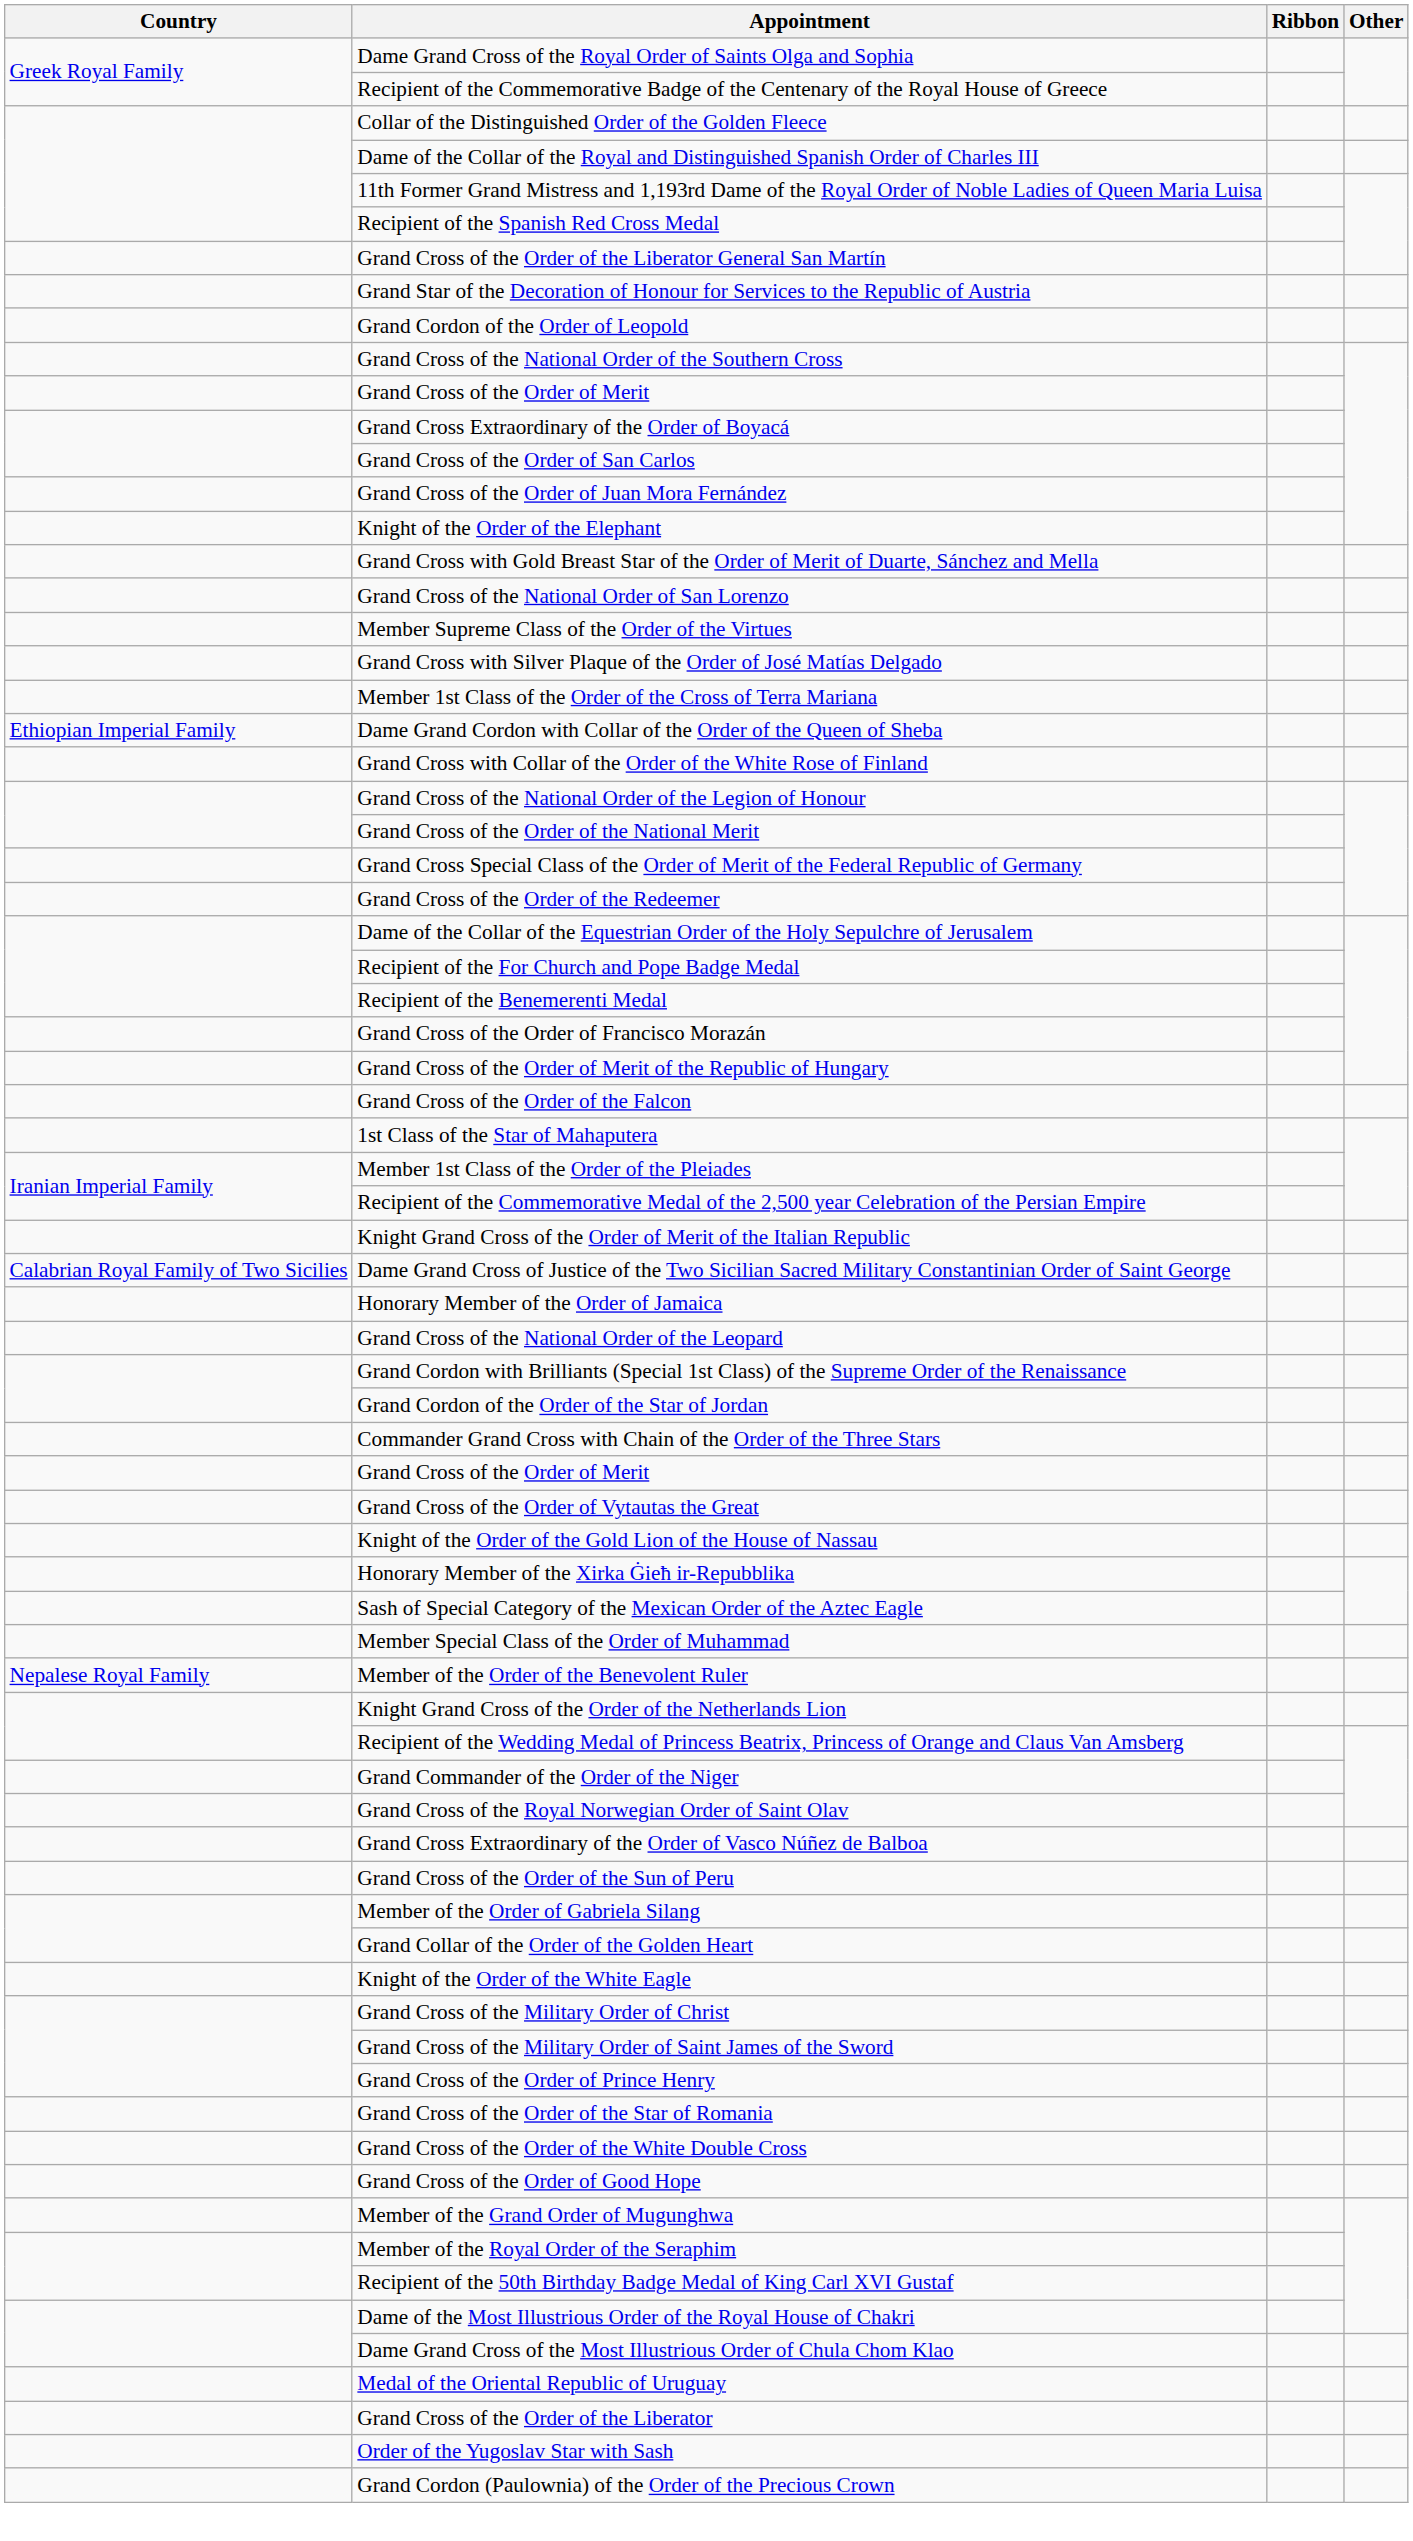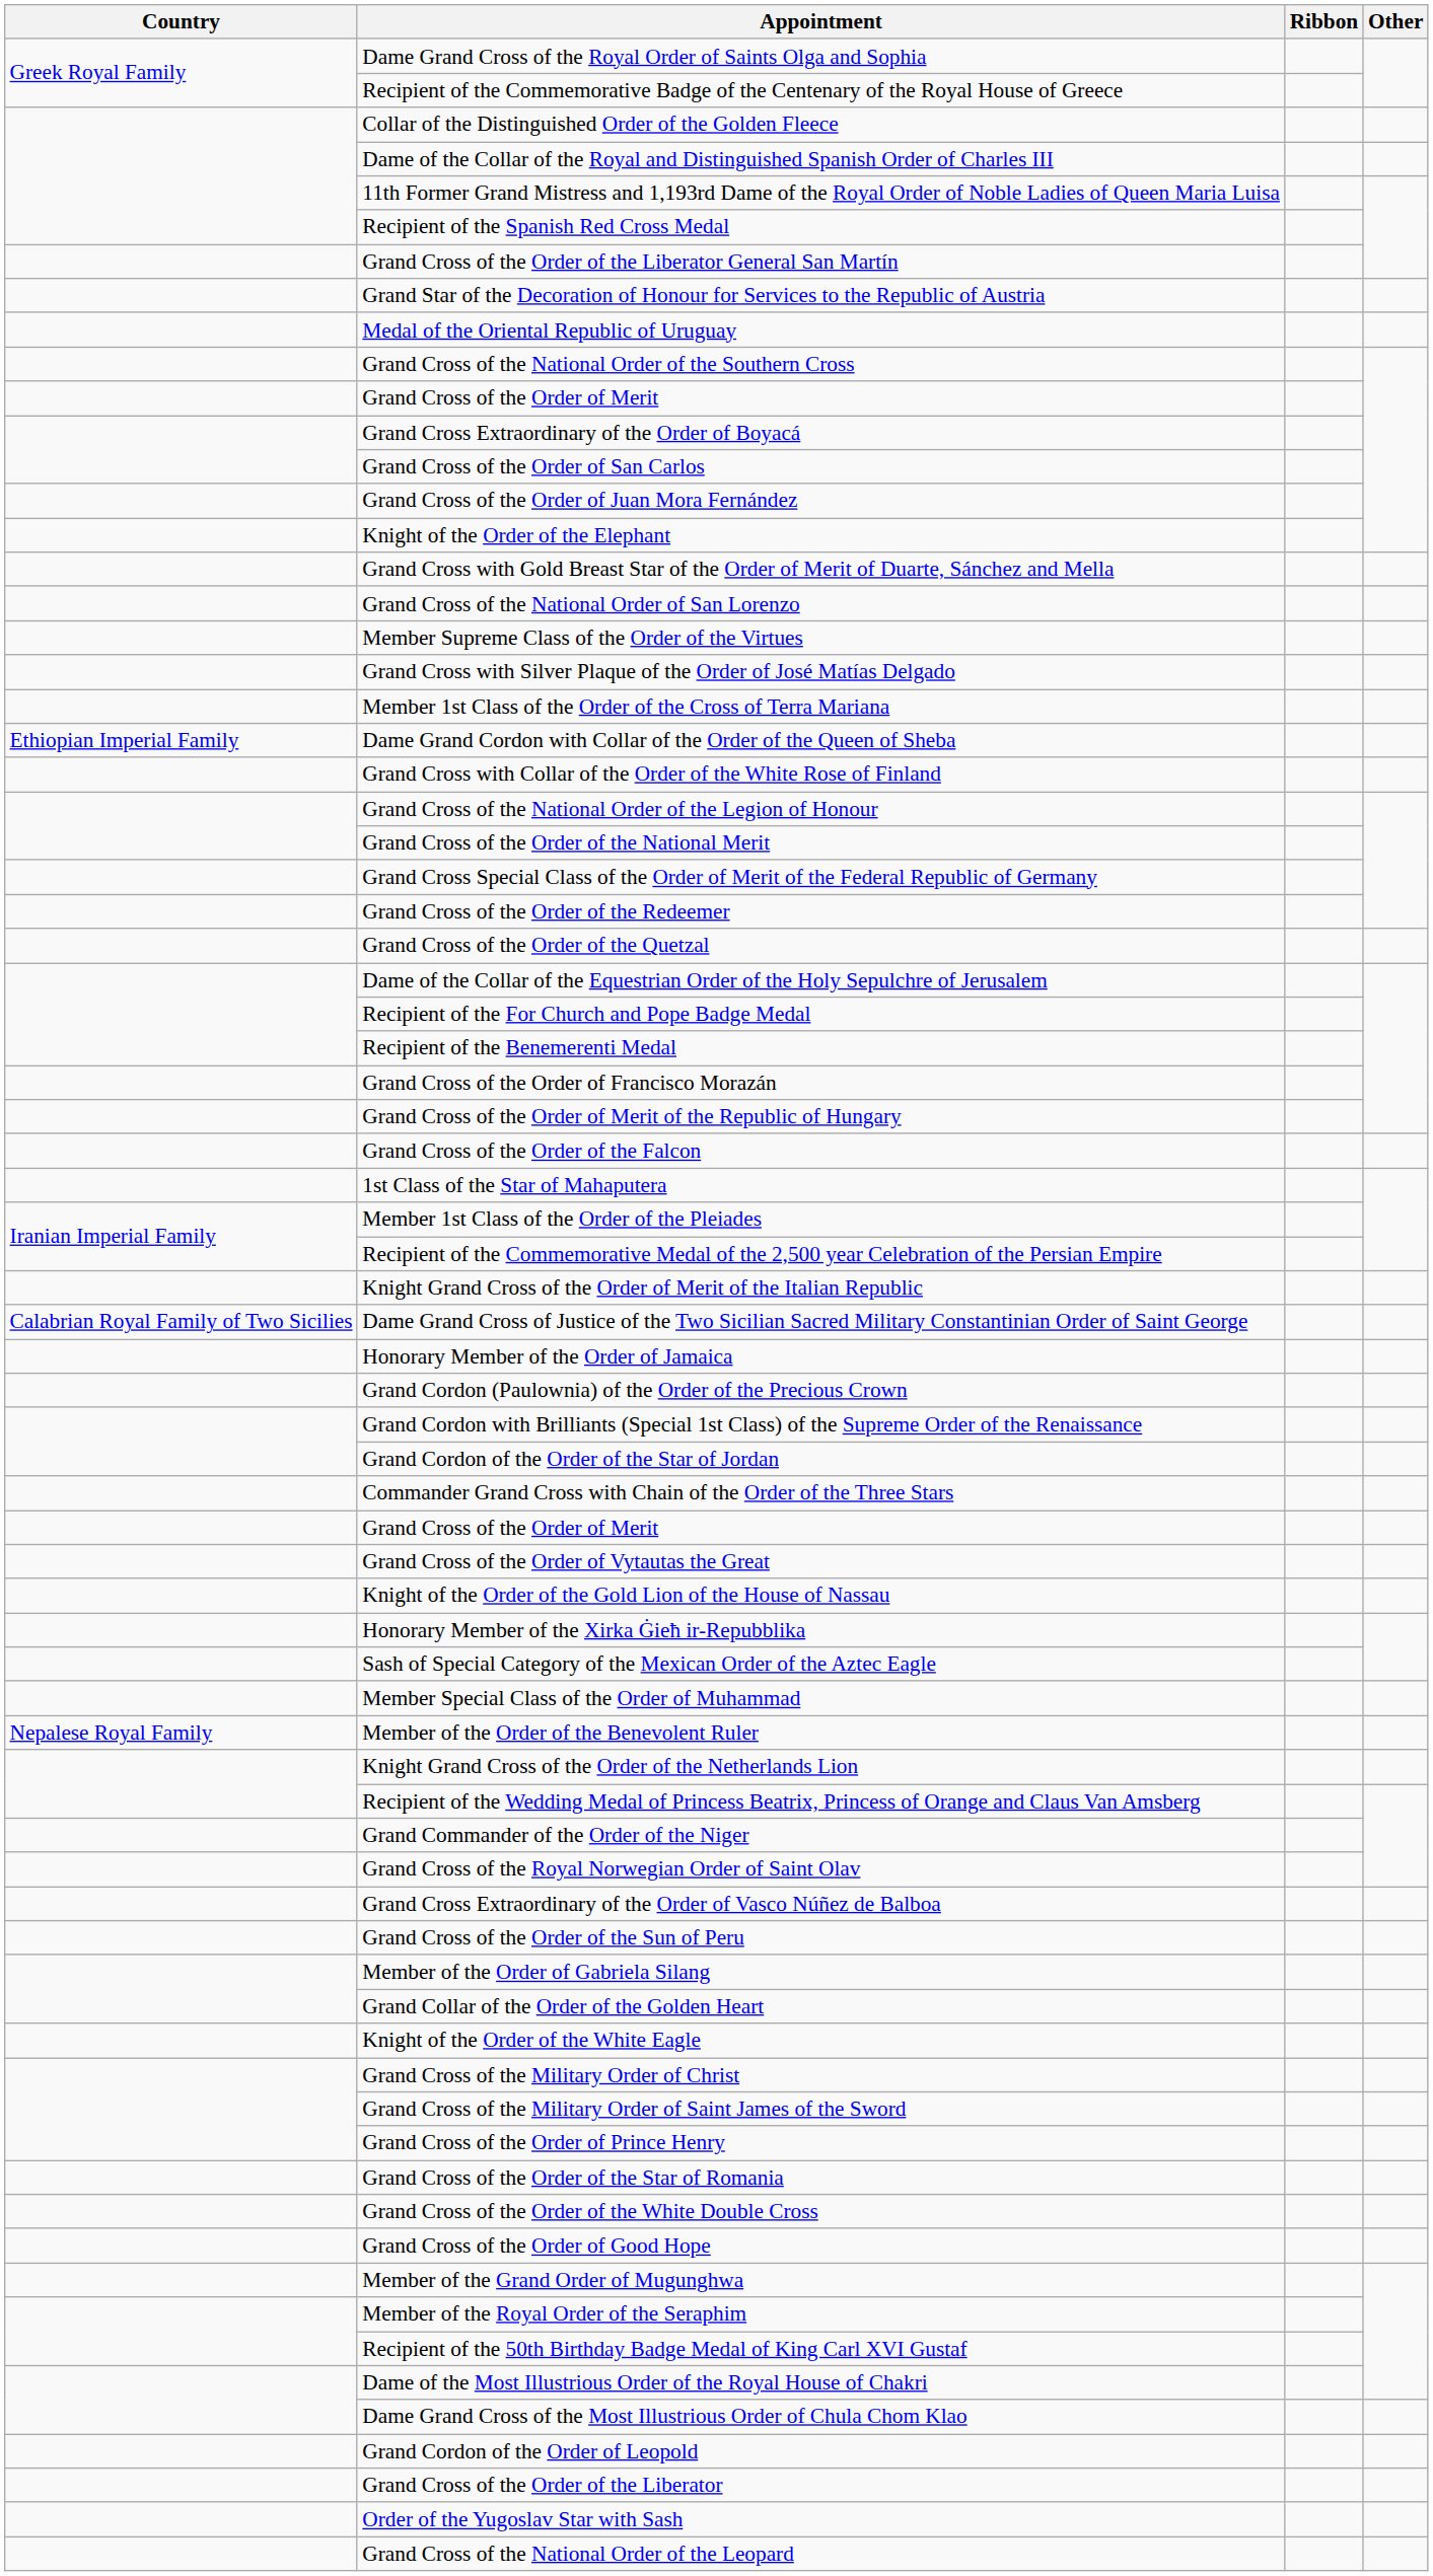rows swapped: Grand Cordon of the Order of Leopold <-> Medal of the Oriental Republic of Uruguay
+ row: Grand Cross of the Order of the Quetzal
rows swapped: Grand Cordon (Paulownia) of the Order of the Precious Crown <-> Grand Cross of the National Order of the Leopard
